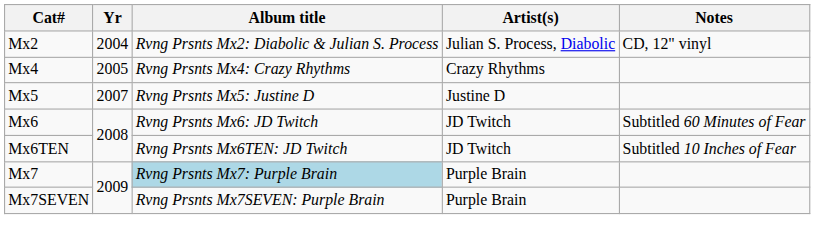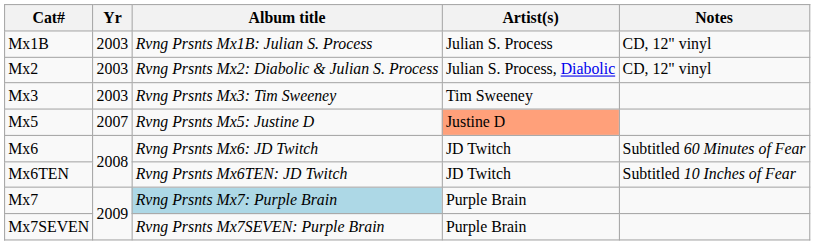+ row: Mx1B | 2003 | Rvng Prsnts Mx1B: Julian S. Process | Julian S. Process | CD, 12" vinyl
Mx2 | Yr: 2004 -> 2003
+ row: Mx3 | 2003 | Rvng Prsnts Mx3: Tim Sweeney | Tim Sweeney
- row: Mx4 | 2005 | Rvng Prsnts Mx4: Crazy Rhythms | Crazy Rhythms
Mx5 | Artist(s): no background -> lightsalmon background
